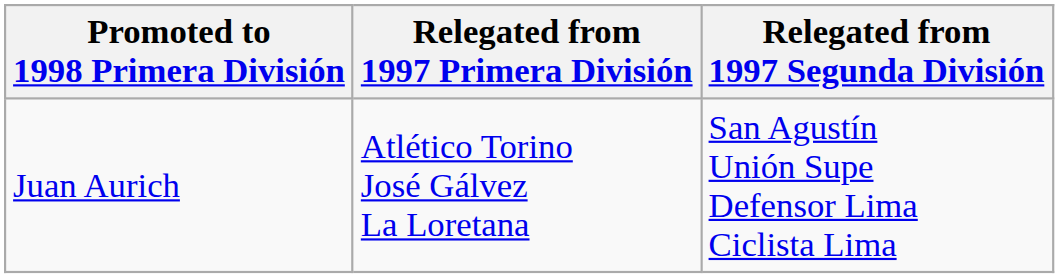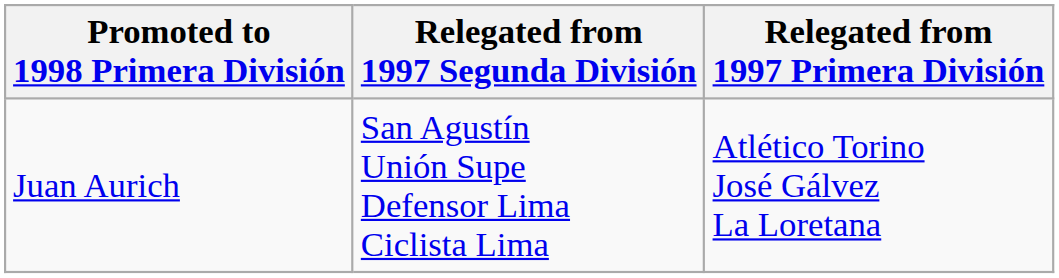columns swapped: Relegated from 1997 Primera División <-> Relegated from 1997 Segunda División
